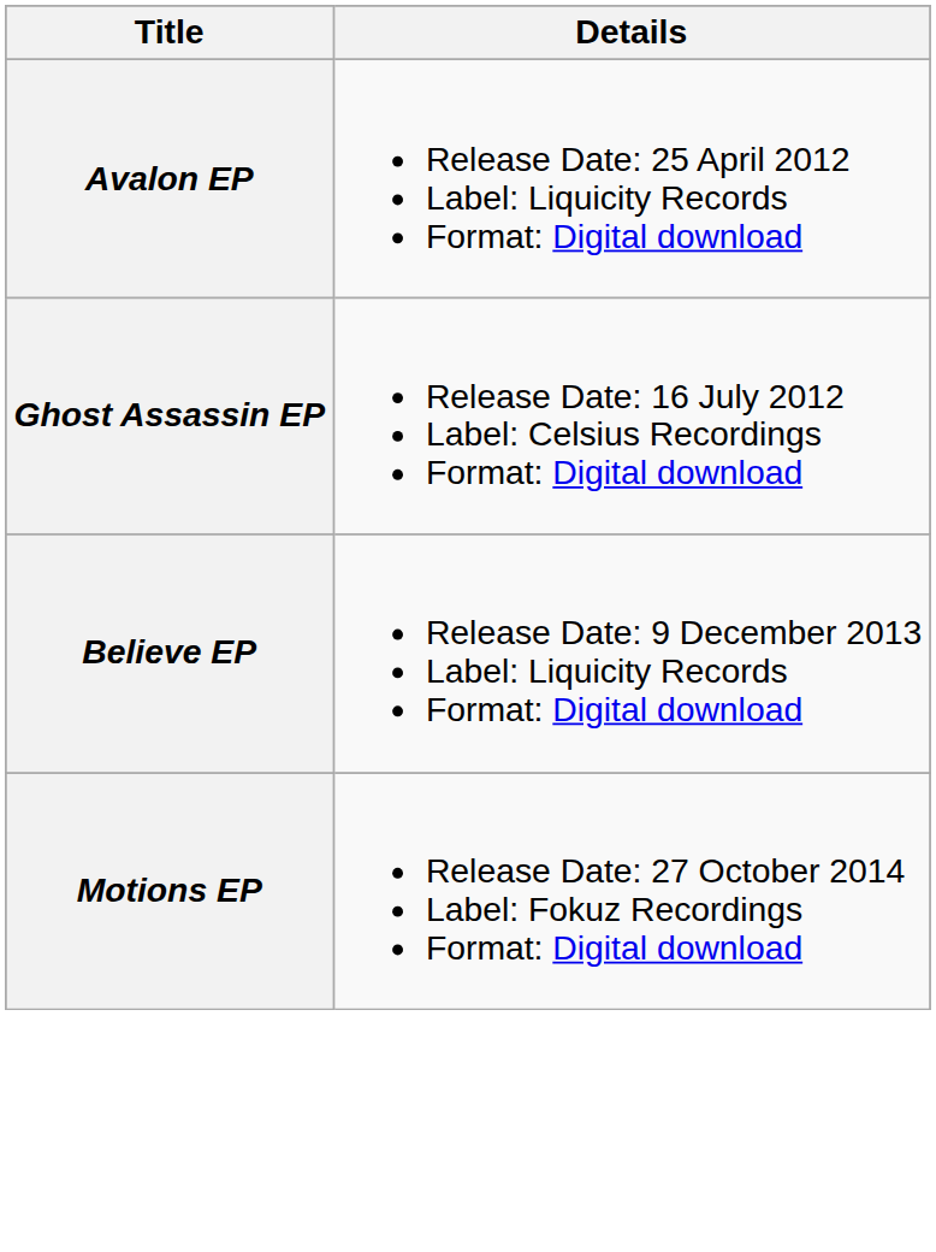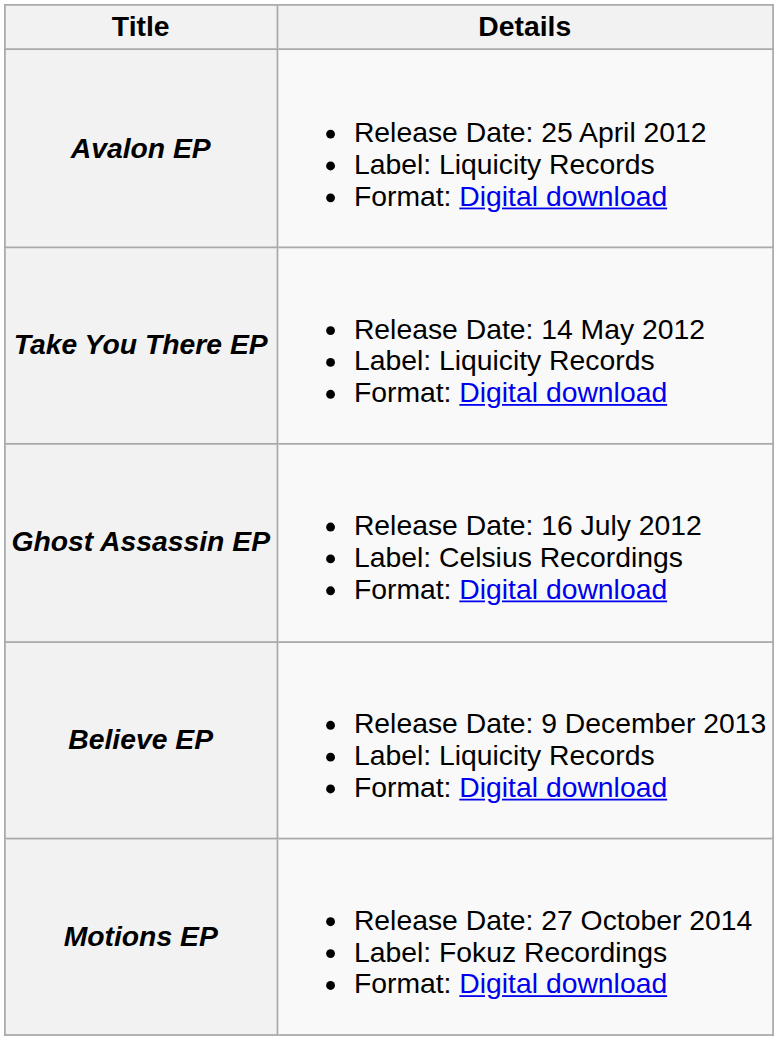+ row: Take You There EP | Release Date: 14 May 2012 Label: Liquicity Records Format: Digital download
